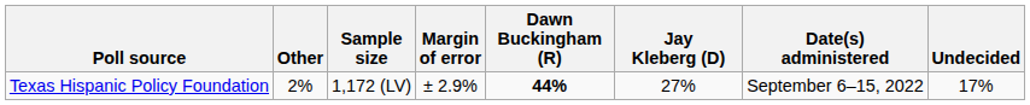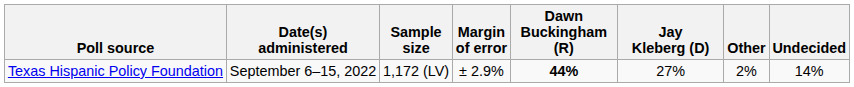columns swapped: Date(s) administered <-> Other
Texas Hispanic Policy Foundation | Undecided: 17% -> 14%
